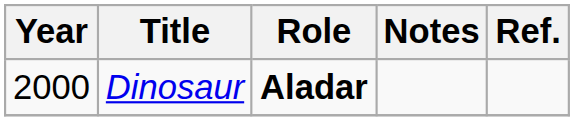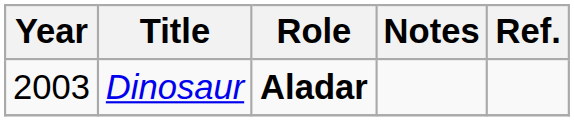Dinosaur | Year: 2000 -> 2003
